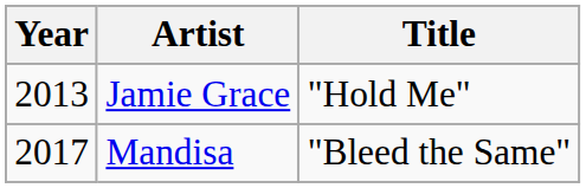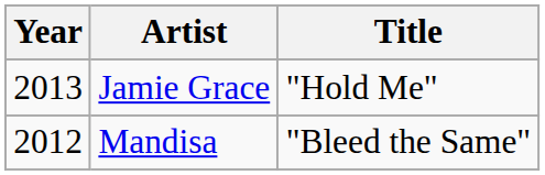Mandisa | Year: 2017 -> 2012
